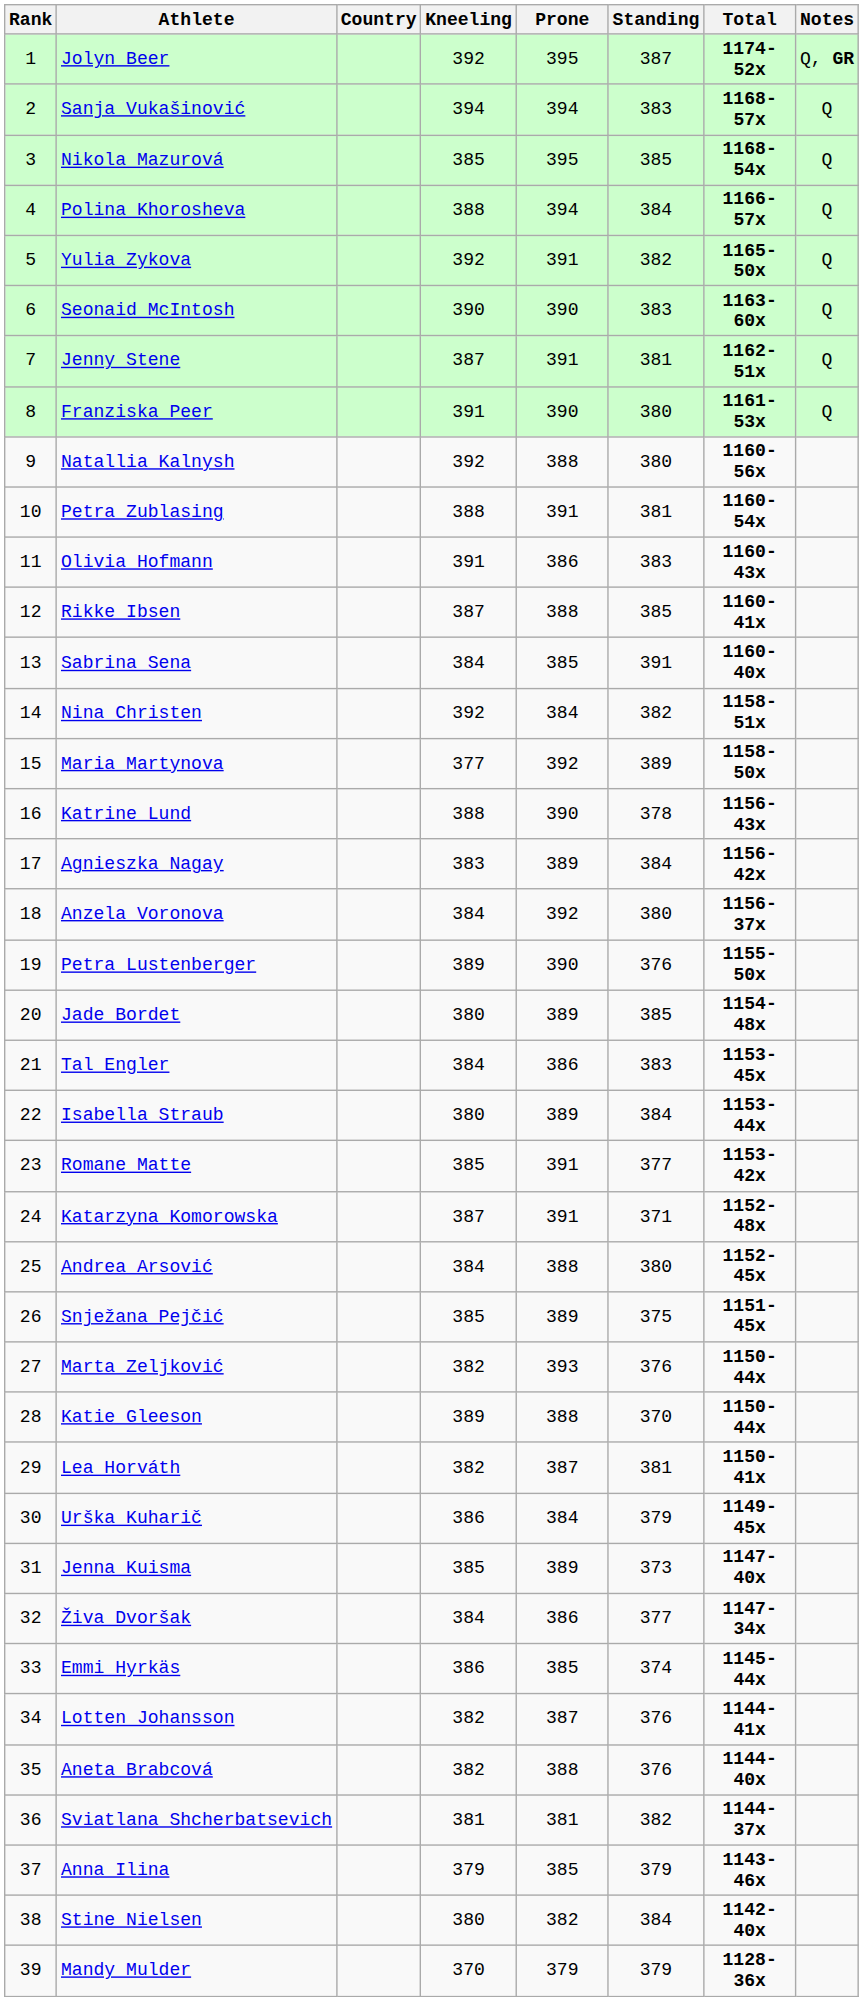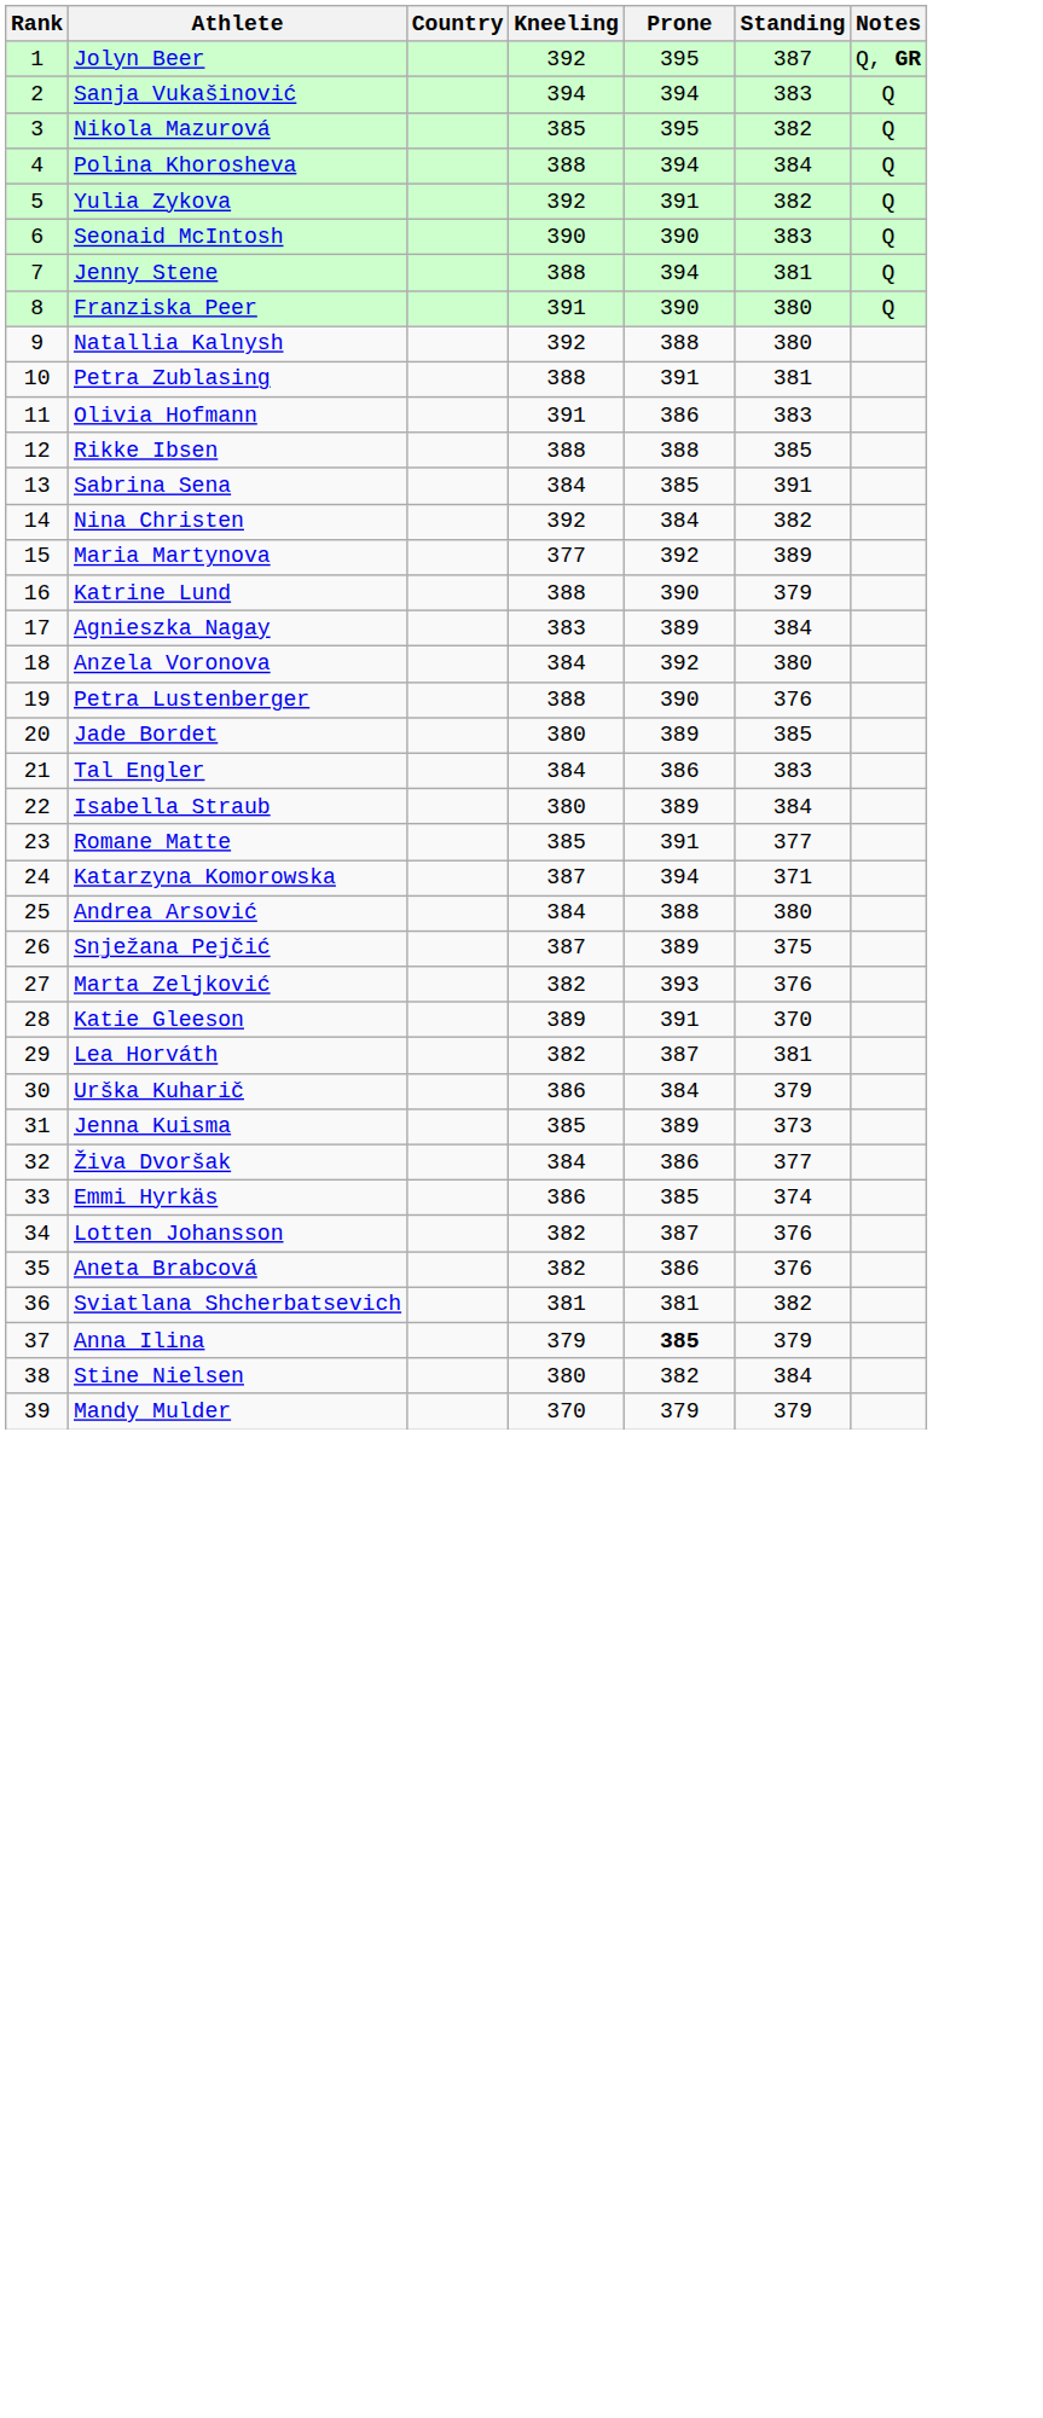- column: Total | 1174-52x | 1168-57x | 1168-54x | 1166-57x | 1165-50x | 1163-60x | 1162-51x | 1161-53x | 1160-56x | 1160-54x | 1160-43x | 1160-41x | 1160-40x | 1158-51x | 1158-50x | 1156-43x | 1156-42x | 1156-37x | 1155-50x | 1154-48x | 1153-45x | 1153-44x | 1153-42x | 1152-48x | 1152-45x | 1151-45x | 1150-44x | 1150-44x | 1150-41x | 1149-45x | 1147-40x | 1147-34x | 1145-44x | 1144-41x | 1144-40x | 1144-37x | 1143-46x | 1142-40x | 1128-36x
Nikola Mazurová | Standing: 385 -> 382
Jenny Stene | Kneeling: 387 -> 388
Jenny Stene | Prone: 391 -> 394
Rikke Ibsen | Kneeling: 387 -> 388
Katrine Lund | Standing: 378 -> 379
Petra Lustenberger | Kneeling: 389 -> 388
Katarzyna Komorowska | Prone: 391 -> 394
Snježana Pejčić | Kneeling: 385 -> 387
Katie Gleeson | Prone: 388 -> 391
Aneta Brabcová | Prone: 388 -> 386
Anna Ilina | Prone: normal -> bold
